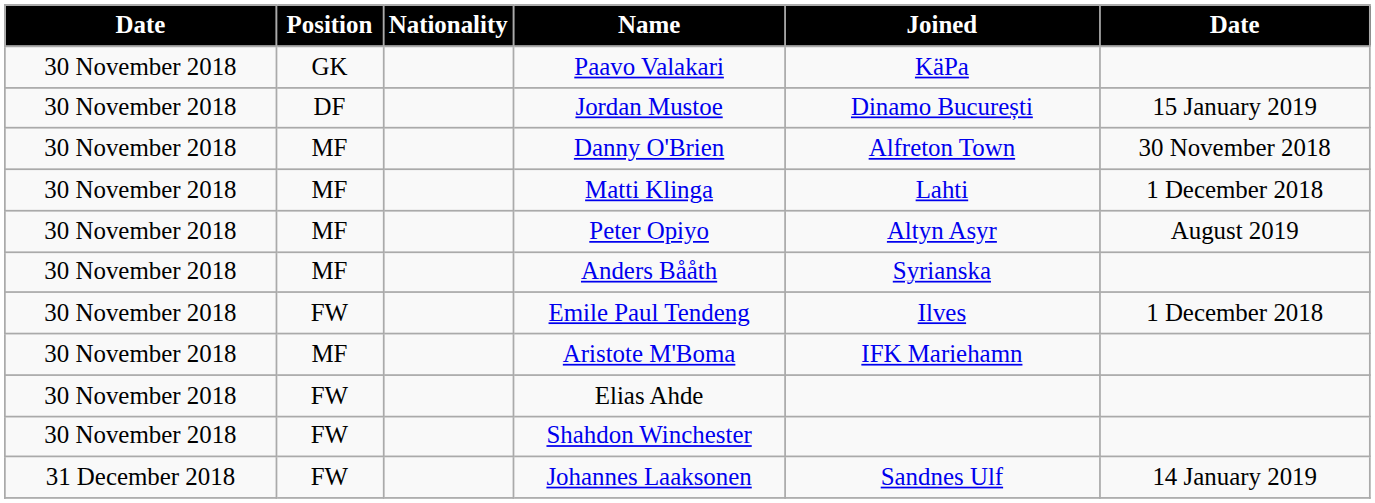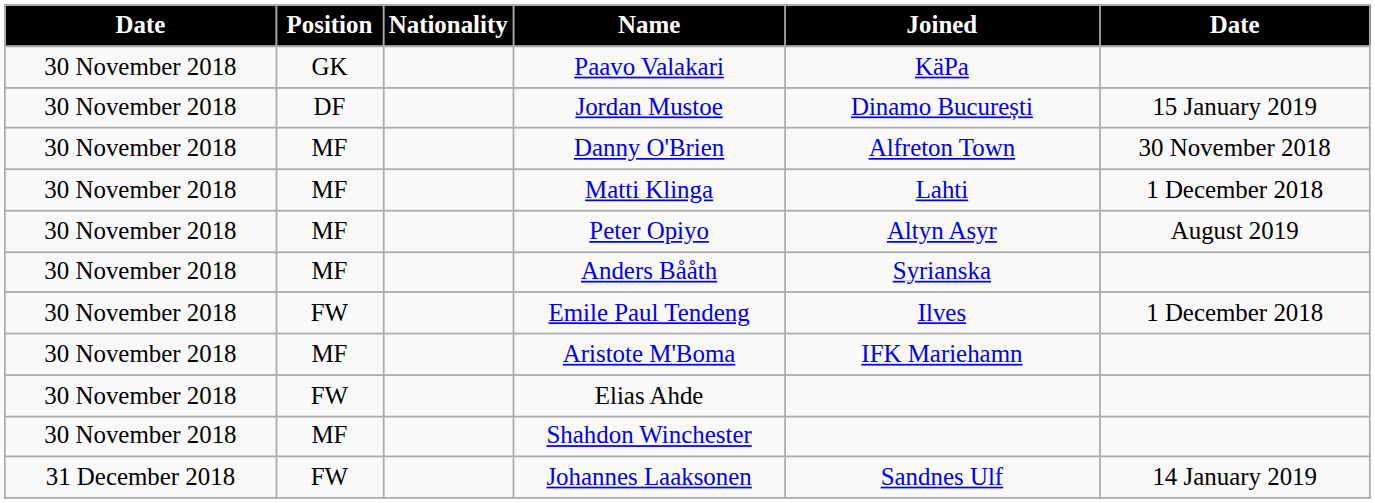Shahdon Winchester | Position: FW -> MF
